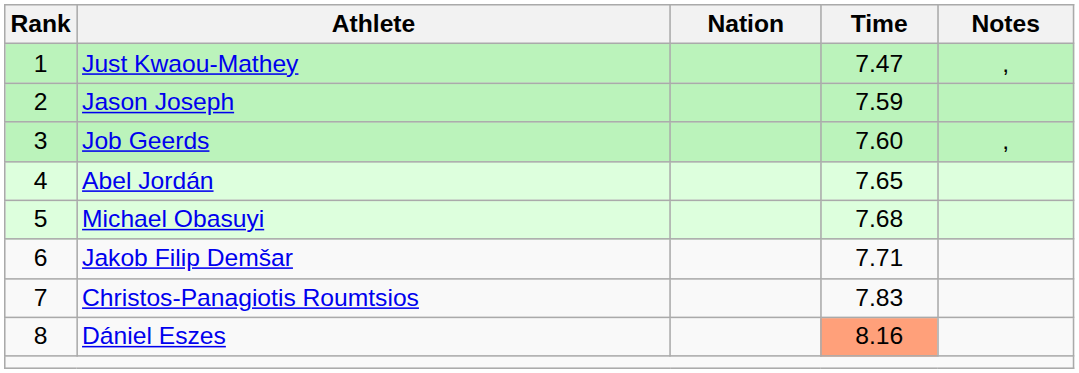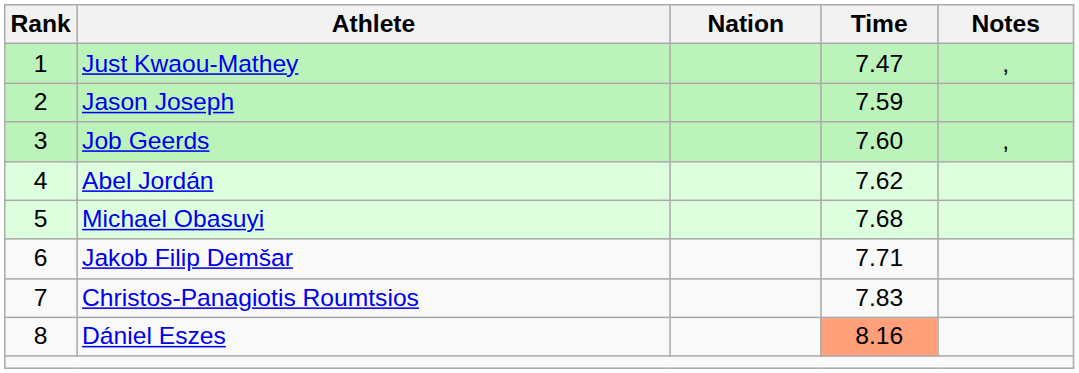Abel Jordán | Time: 7.65 -> 7.62
